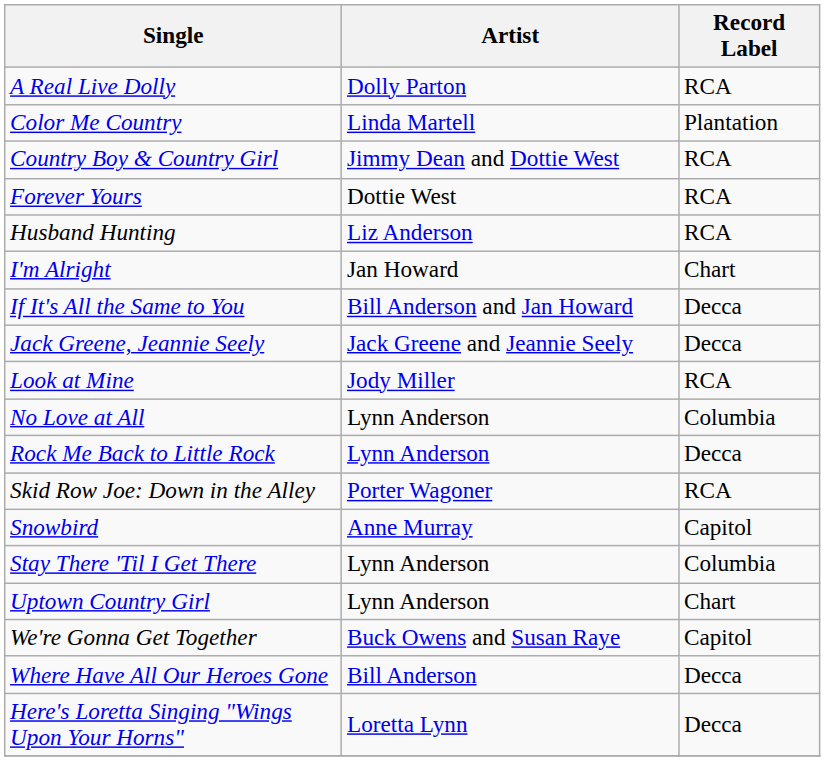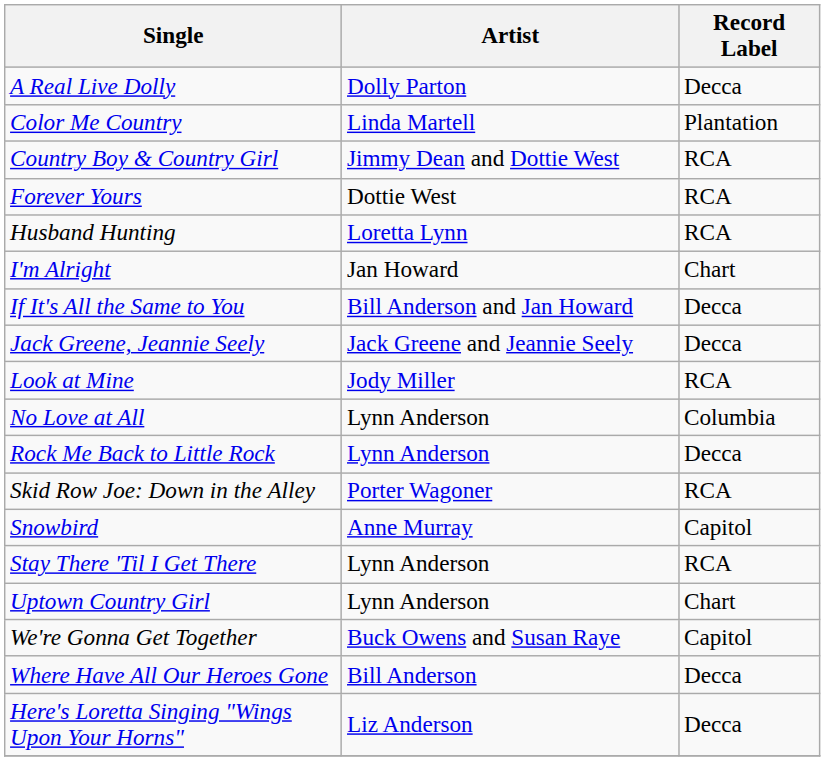A Real Live Dolly | Record Label: RCA -> Decca
Husband Hunting | Artist: Liz Anderson -> Loretta Lynn
Stay There 'Til I Get There | Record Label: Columbia -> RCA
Here's Loretta Singing "Wings Upon Your Horns" | Artist: Loretta Lynn -> Liz Anderson
